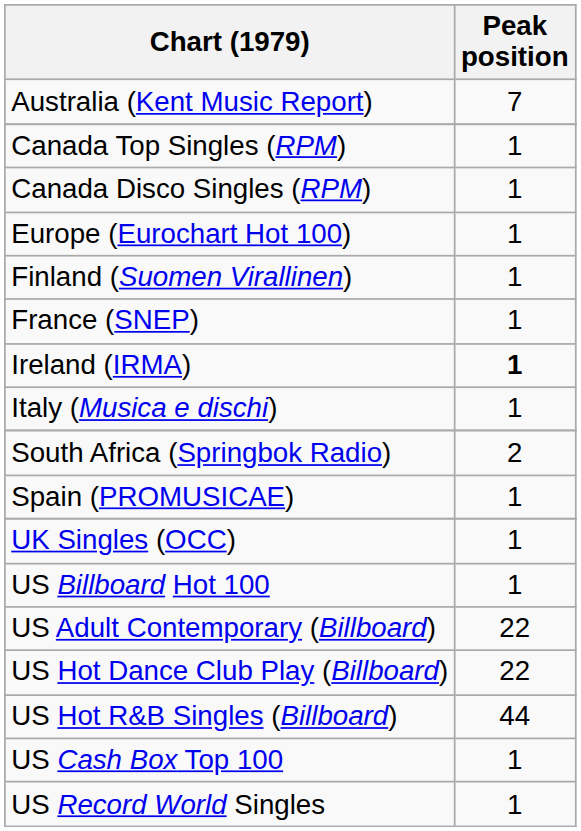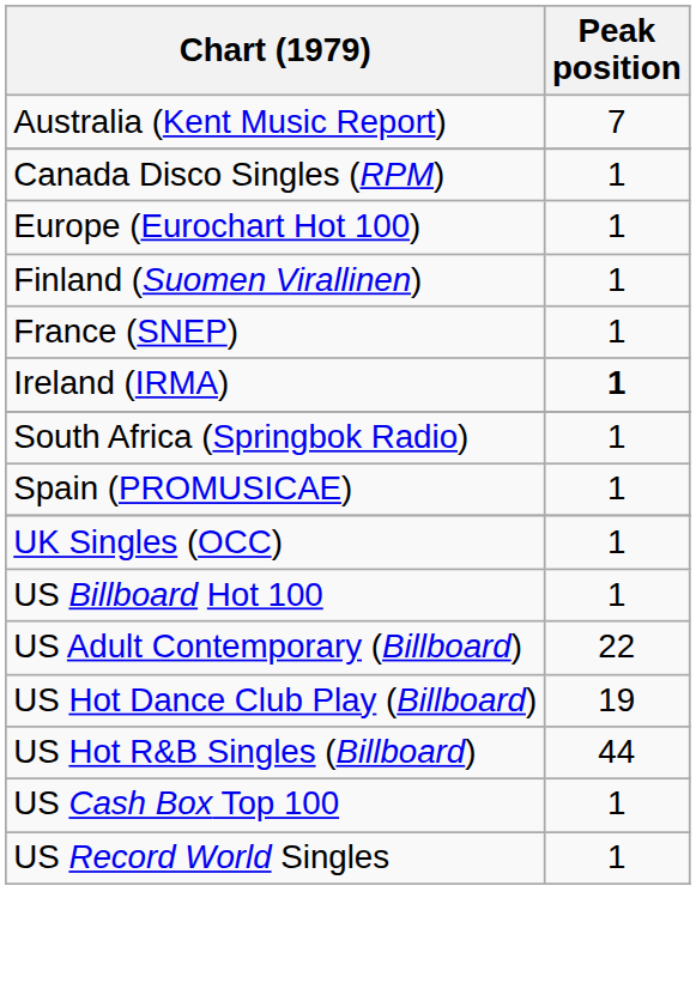- row: Canada Top Singles (RPM) | 1
- row: Italy (Musica e dischi) | 1
South Africa (Springbok Radio) | Peak position: 2 -> 1
US Hot Dance Club Play (Billboard) | Peak position: 22 -> 19
